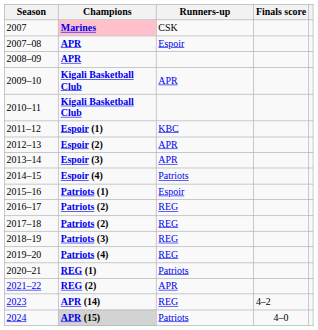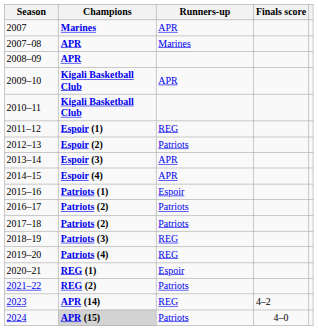2007 | Champions: pink background -> no background
2007 | Runners-up: CSK -> APR
2007–08 | Runners-up: Espoir -> Marines
2011–12 | Runners-up: KBC -> REG
2012–13 | Runners-up: APR -> Patriots
2014–15 | Runners-up: Patriots -> APR
2016–17 | Runners-up: REG -> Patriots
2017–18 | Runners-up: REG -> Patriots
2020–21 | Runners-up: Patriots -> Espoir
2021–22 | Runners-up: APR -> Patriots
